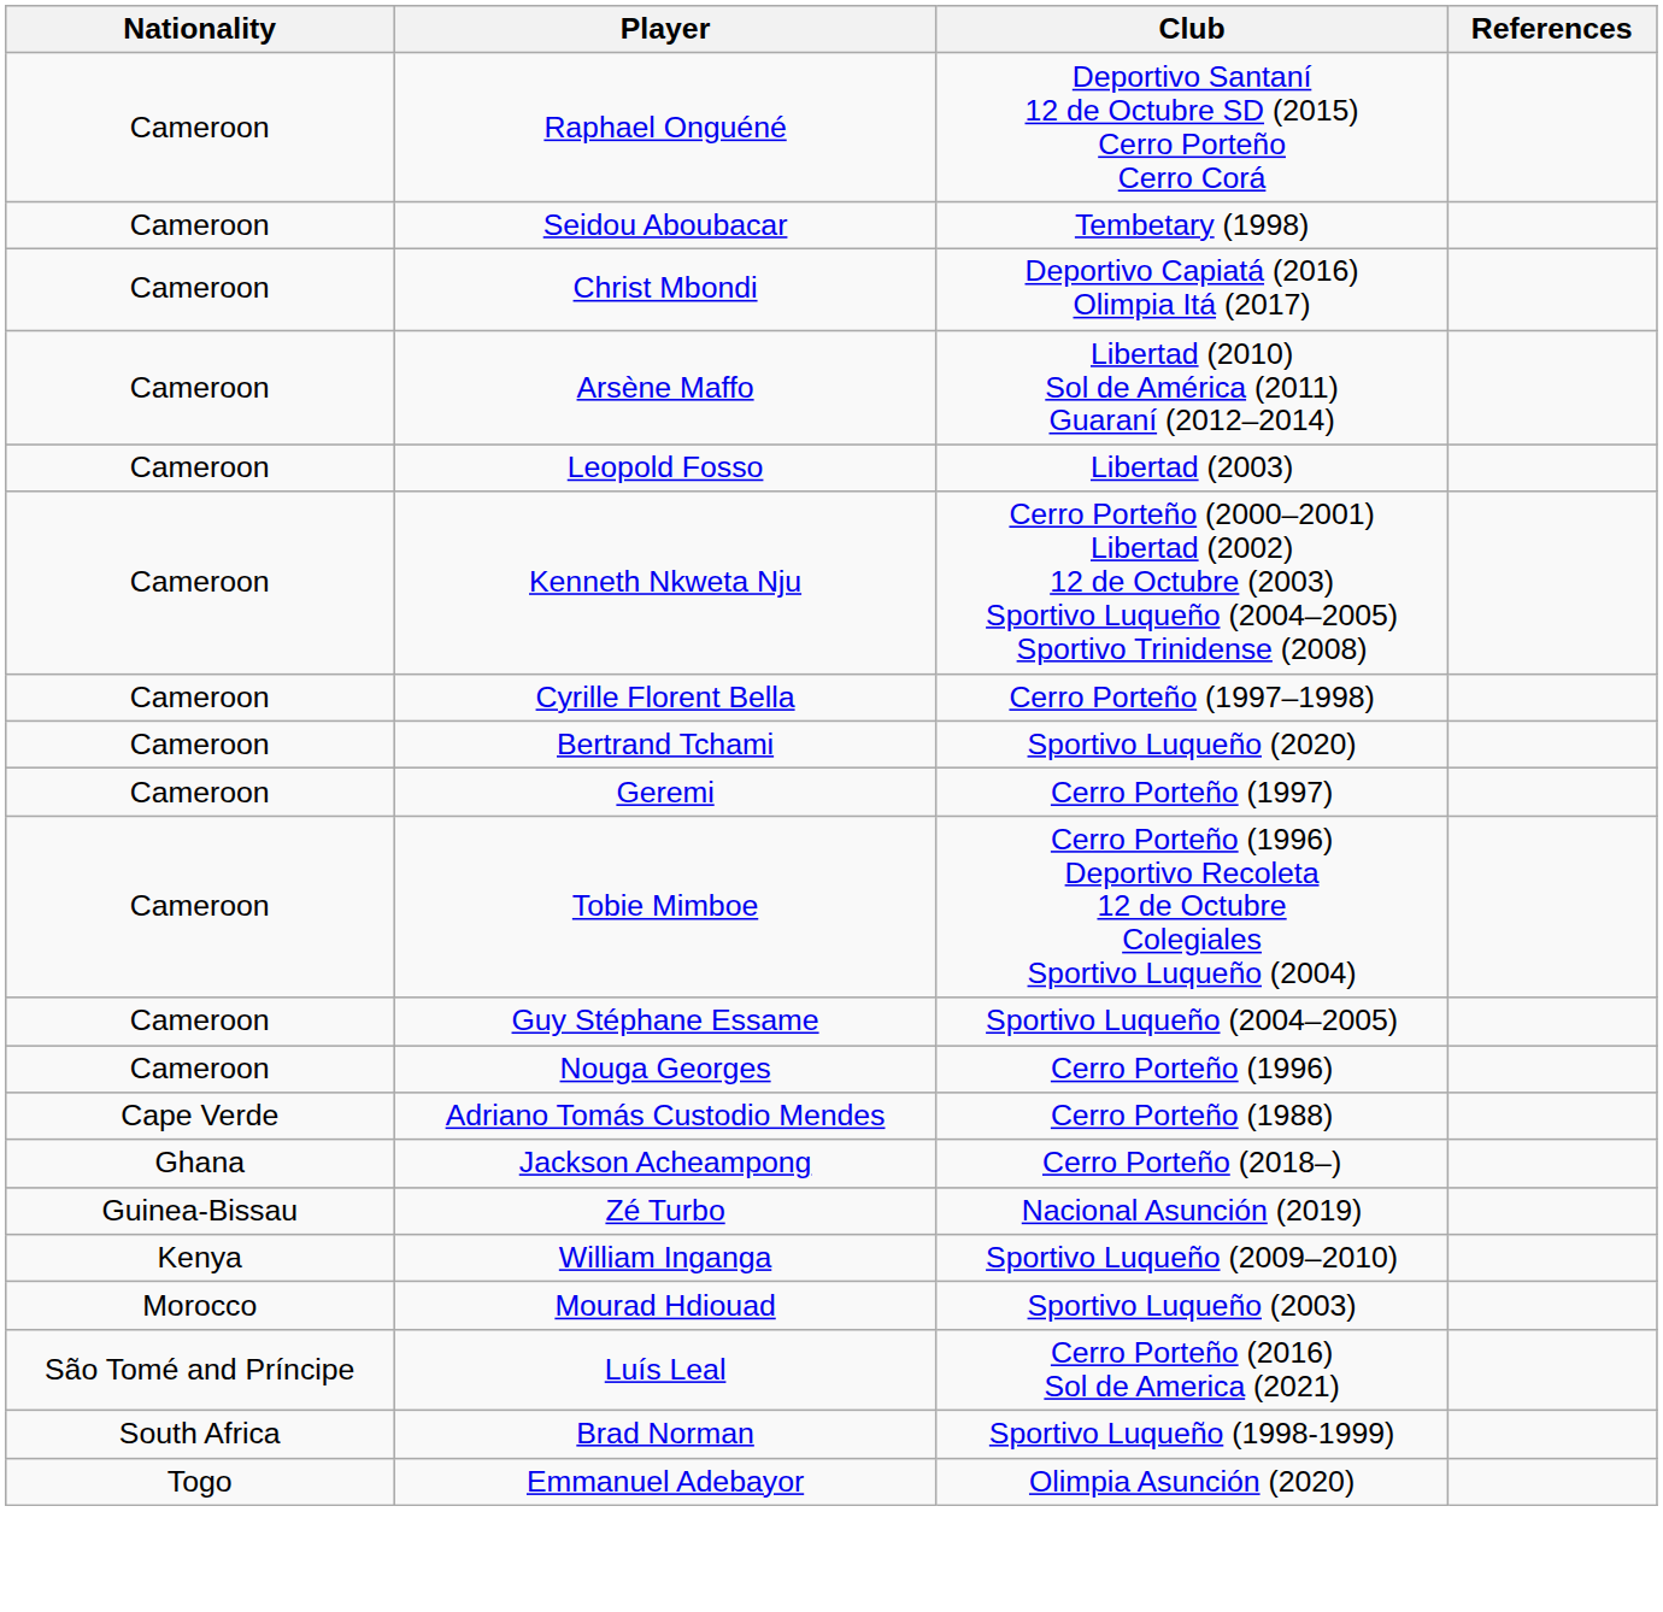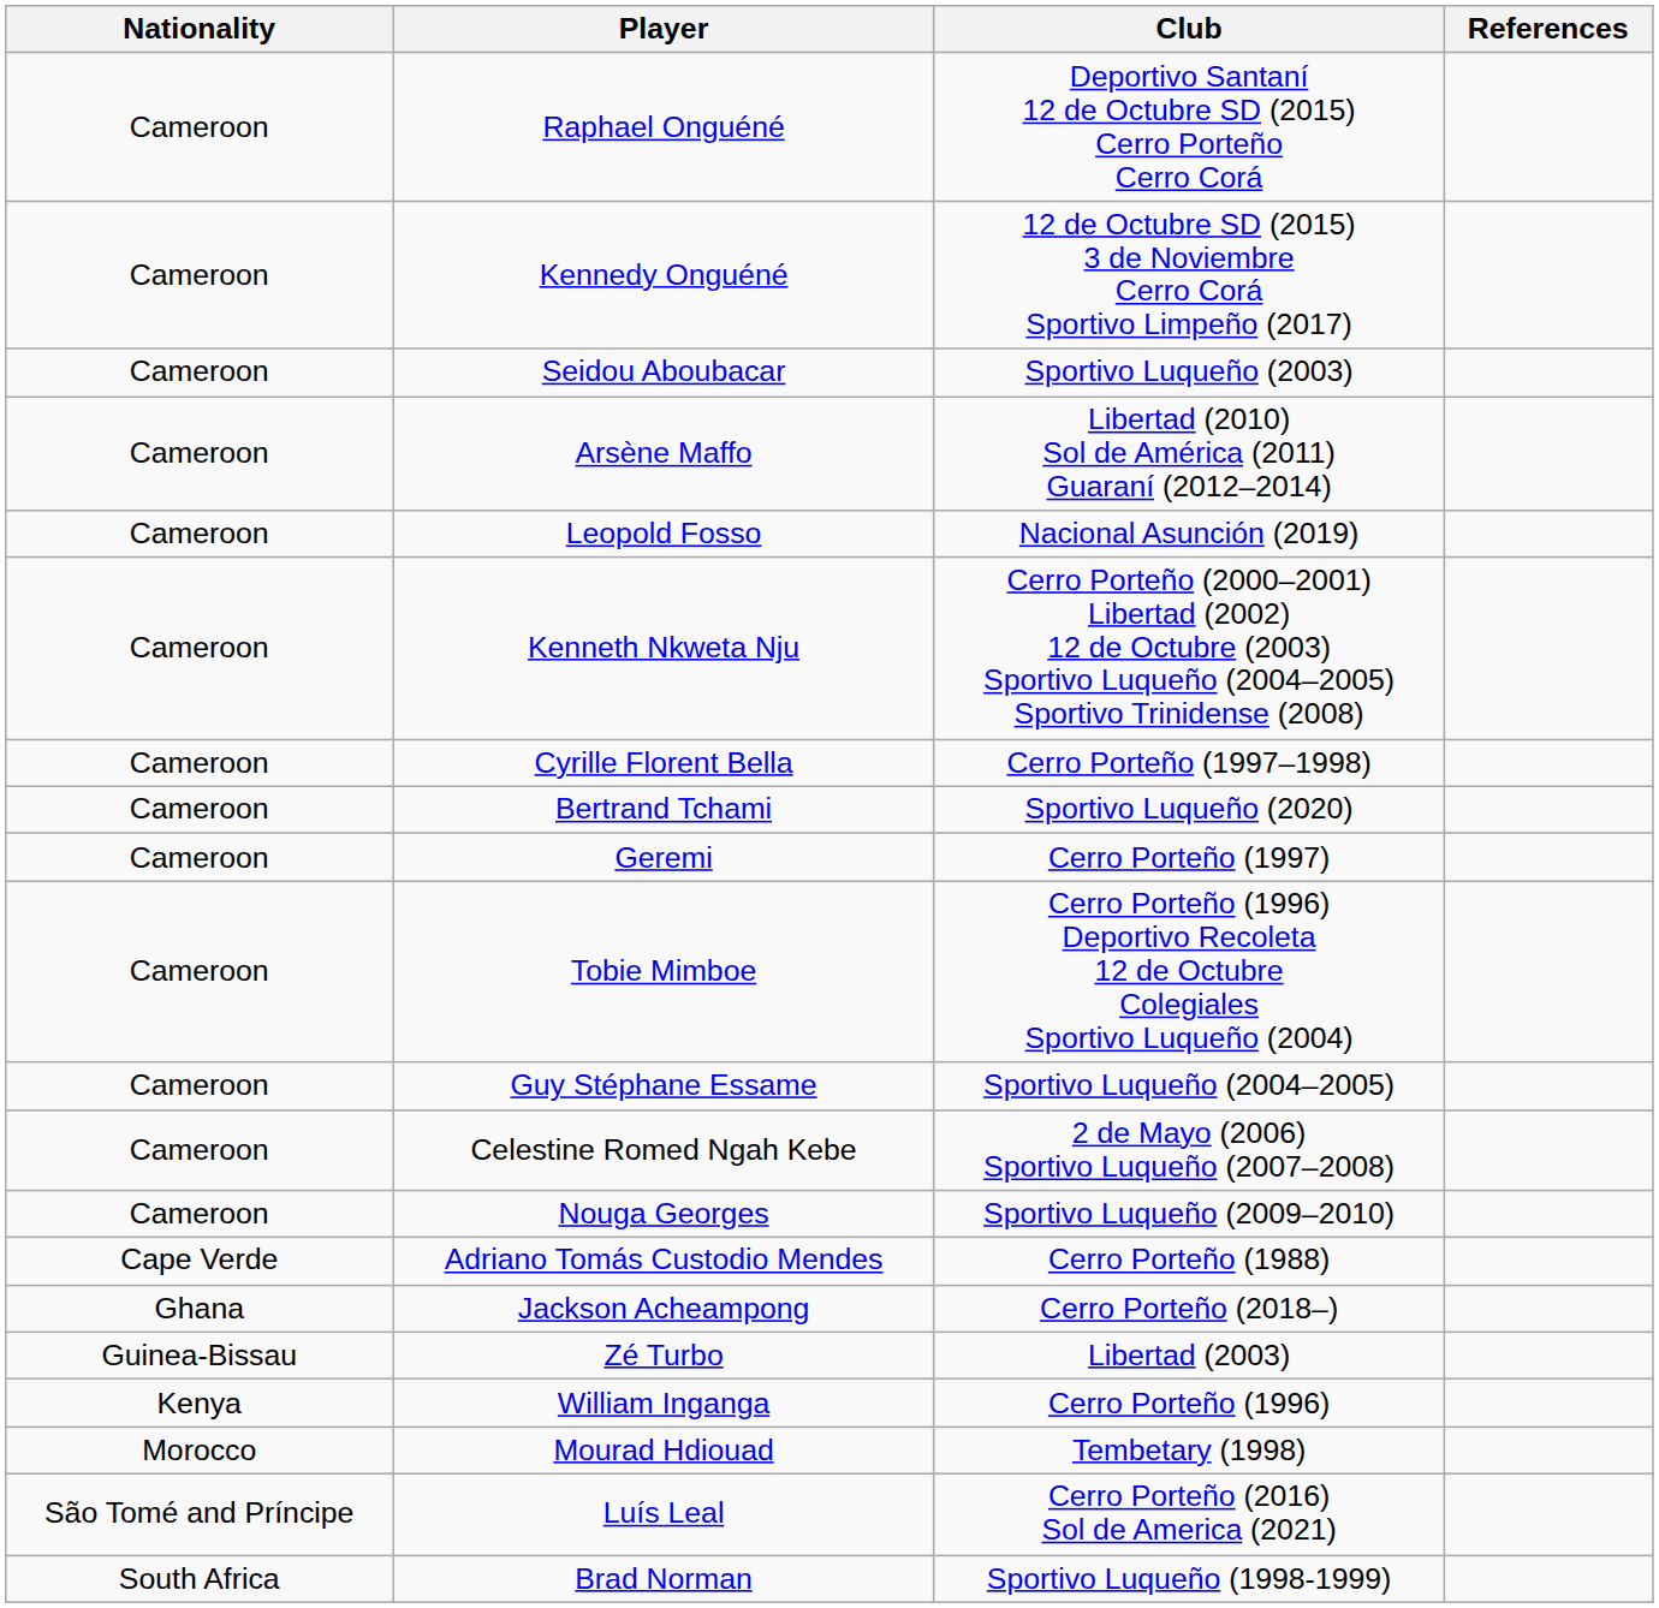+ row: Cameroon | Kennedy Onguéné | 12 de Octubre SD (2015) 3 de Noviembre Cerro Corá Sportivo Limpeño (2017)
Seidou Aboubacar | Club: Tembetary (1998) -> Sportivo Luqueño (2003)
- row: Cameroon | Christ Mbondi | Deportivo Capiatá (2016) Olimpia Itá (2017)
Leopold Fosso | Club: Libertad (2003) -> Nacional Asunción (2019)
+ row: Cameroon | Celestine Romed Ngah Kebe | 2 de Mayo (2006) Sportivo Luqueño (2007–2008)
Nouga Georges | Club: Cerro Porteño (1996) -> Sportivo Luqueño (2009–2010)
Zé Turbo | Club: Nacional Asunción (2019) -> Libertad (2003)
William Inganga | Club: Sportivo Luqueño (2009–2010) -> Cerro Porteño (1996)
Mourad Hdiouad | Club: Sportivo Luqueño (2003) -> Tembetary (1998)
- row: Togo | Emmanuel Adebayor | Olimpia Asunción (2020)
